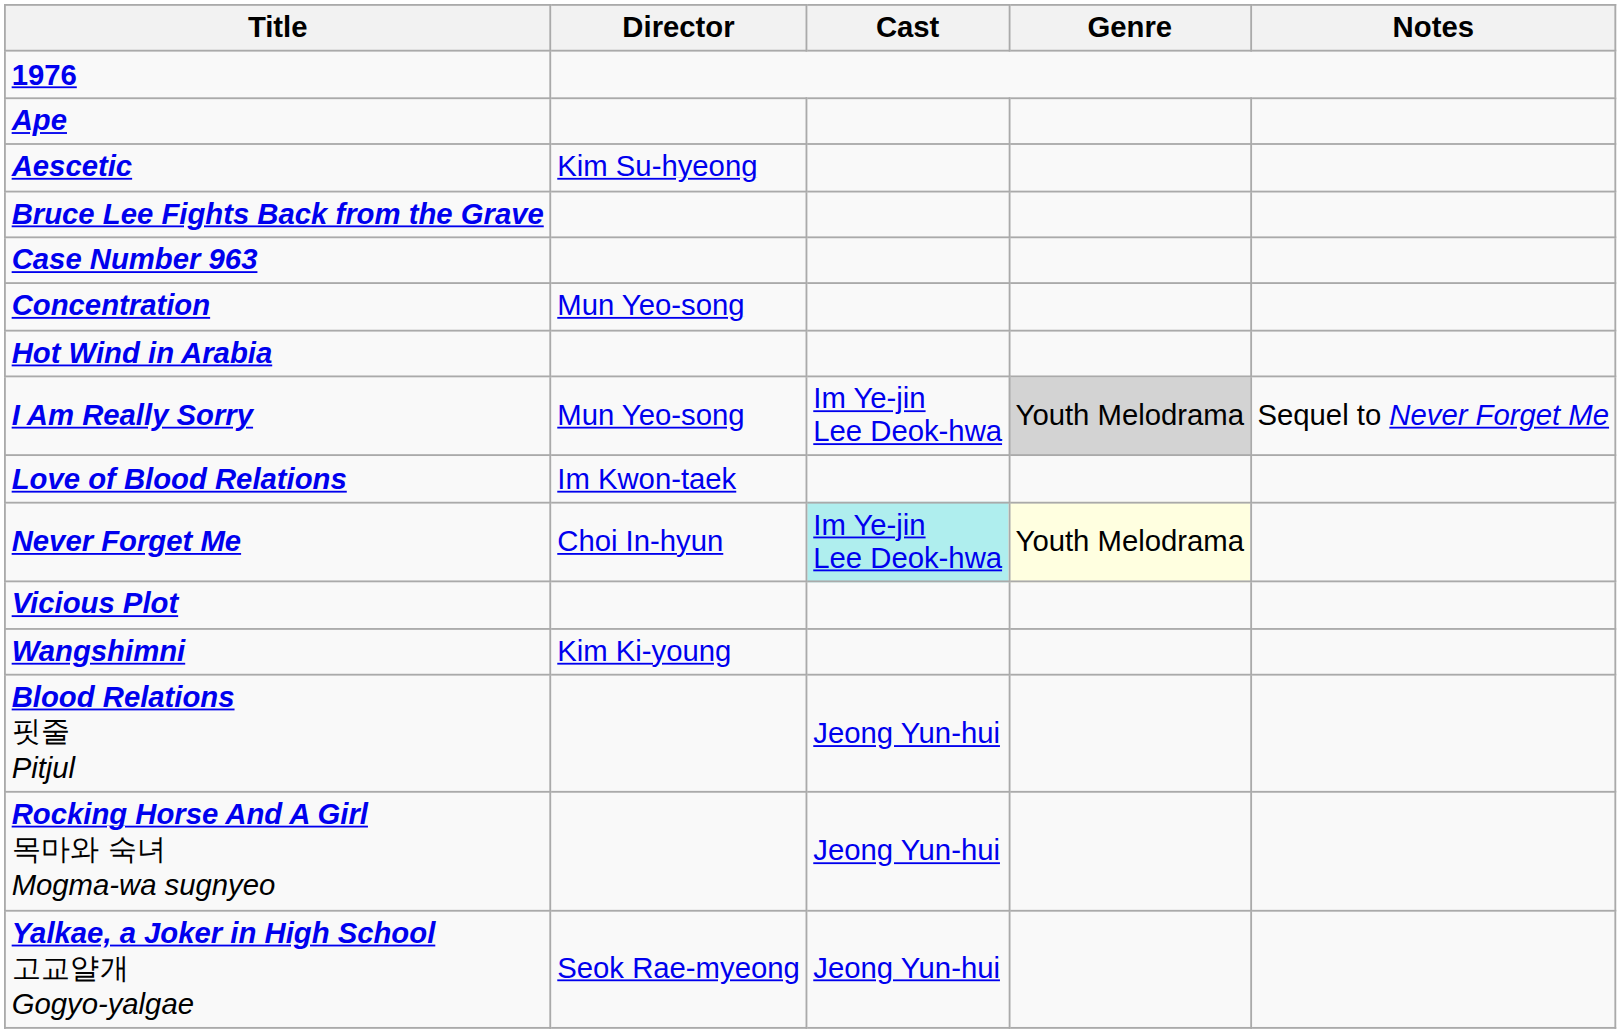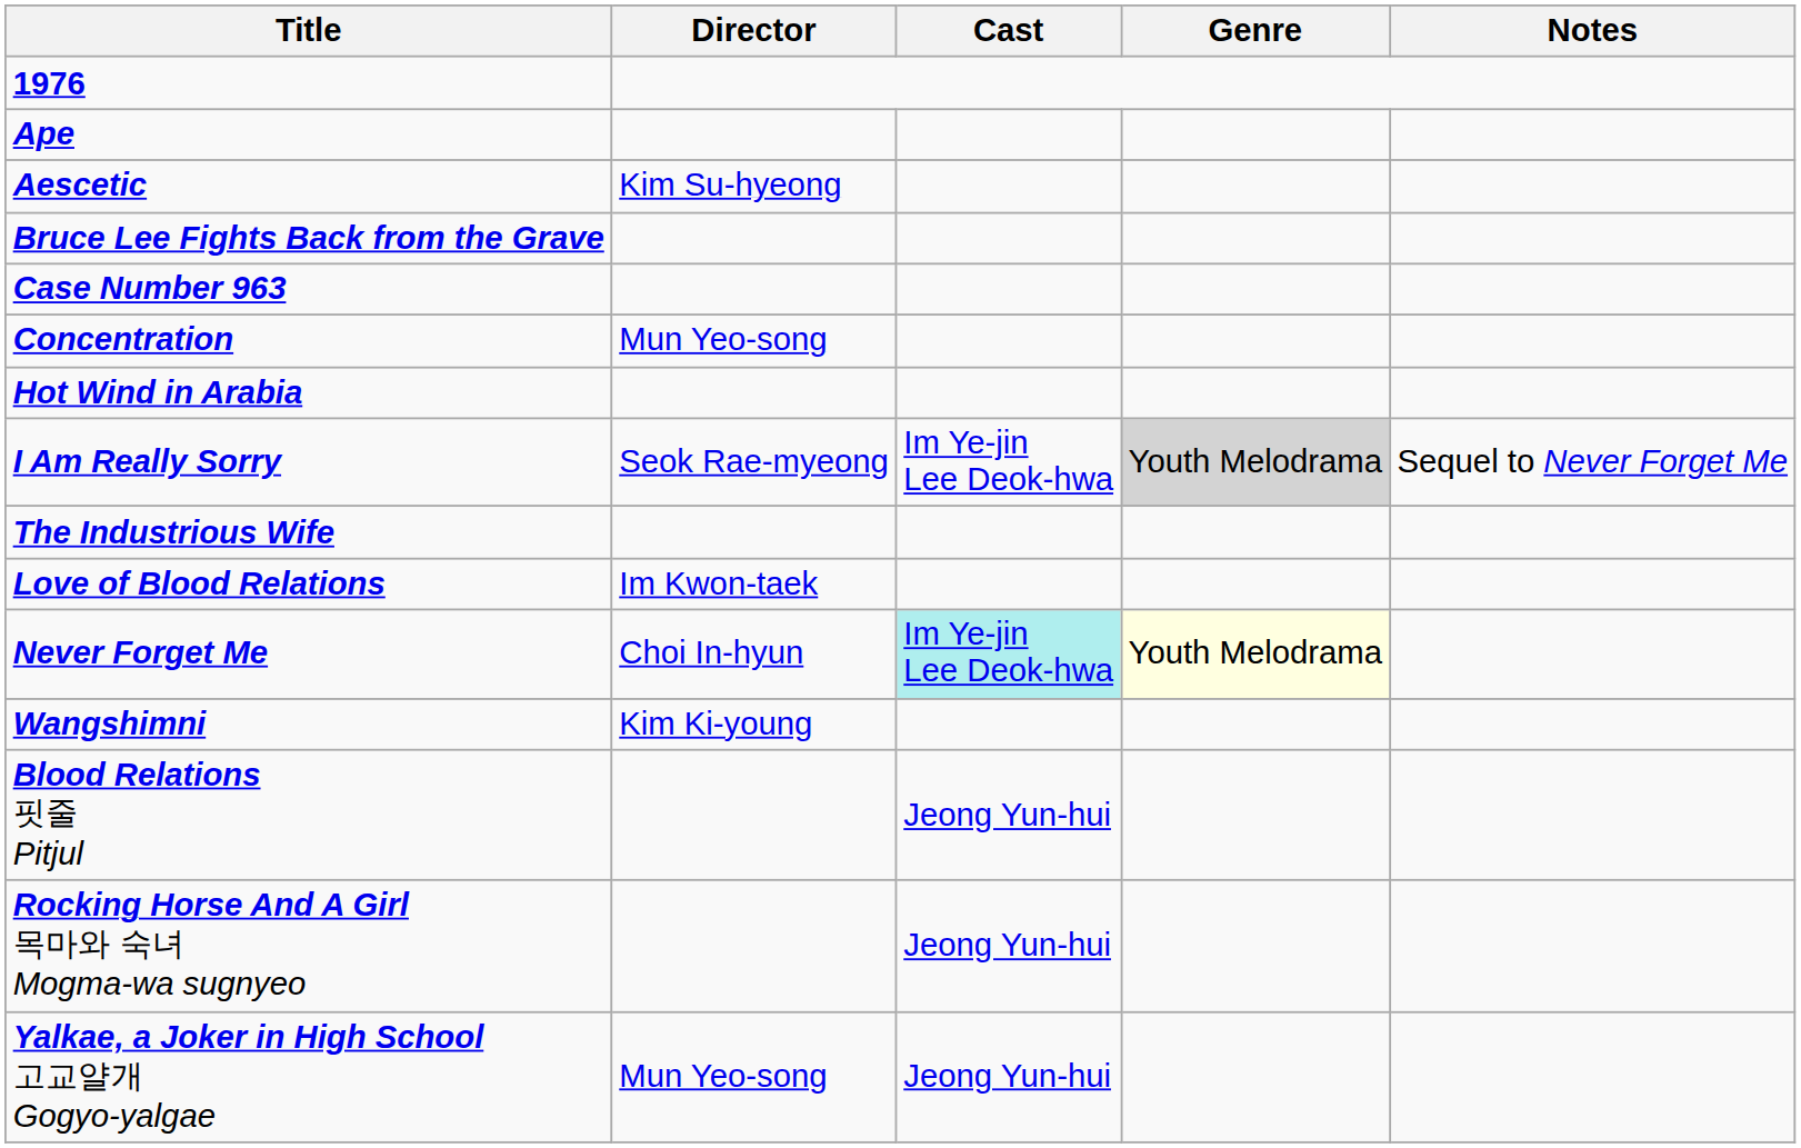I Am Really Sorry | Director: Mun Yeo-song -> Seok Rae-myeong
+ row: The Industrious Wife
- row: Vicious Plot
Yalkae, a Joker in High School 고교얄개 Gogyo-yalgae | Director: Seok Rae-myeong -> Mun Yeo-song
